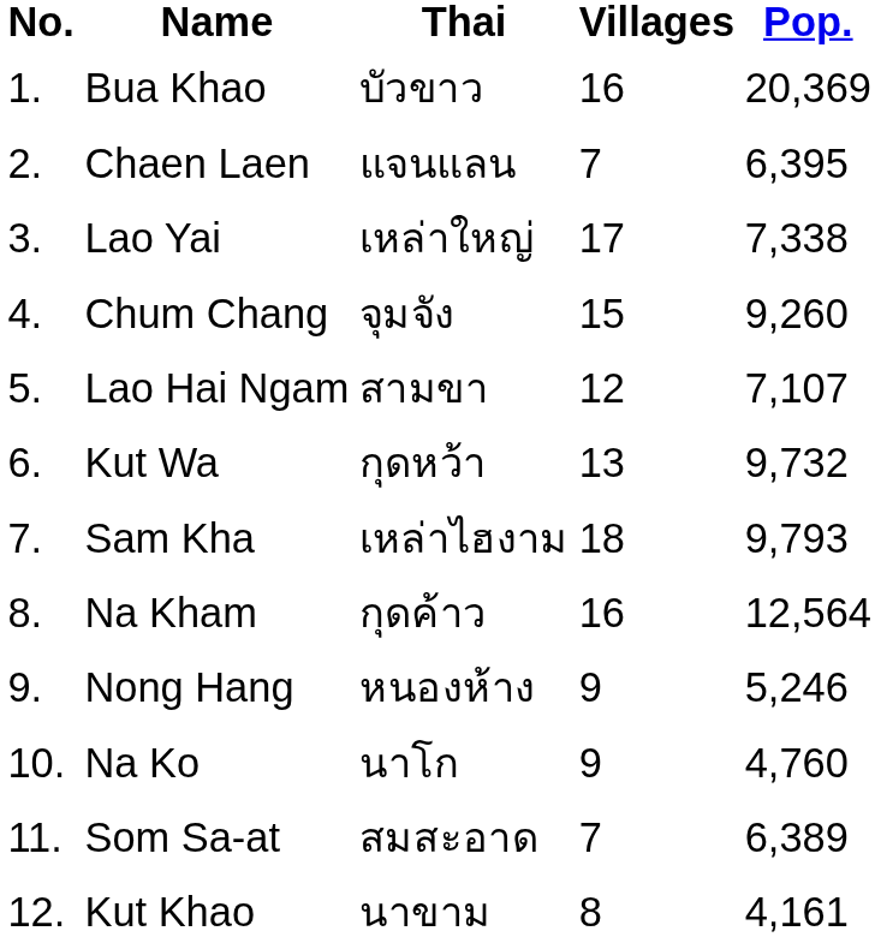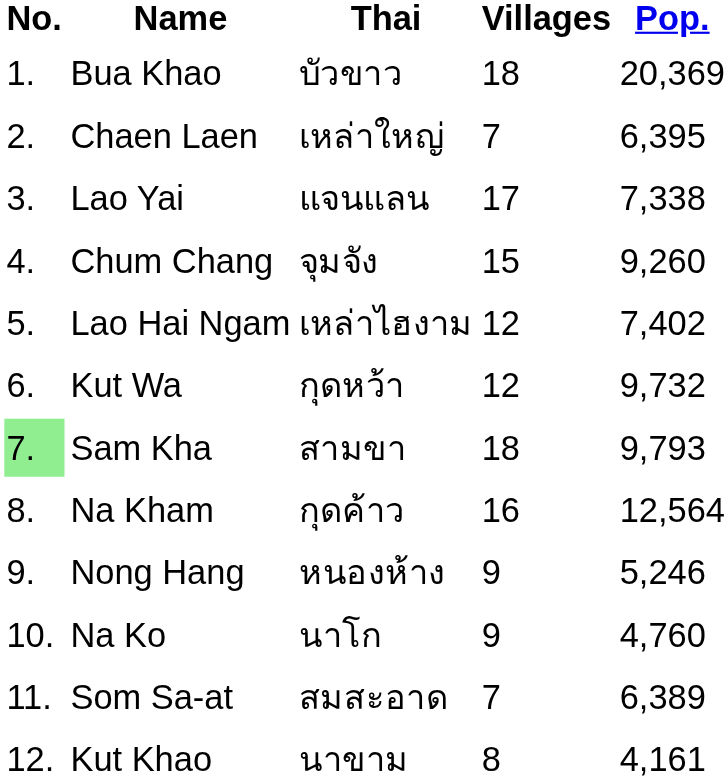Bua Khao | Villages: 16 -> 18
Chaen Laen | Thai: แจนแลน -> เหล่าใหญ่
Lao Yai | Thai: เหล่าใหญ่ -> แจนแลน
Lao Hai Ngam | Thai: สามขา -> เหล่าไฮงาม
Lao Hai Ngam | Pop.: 7,107 -> 7,402
Kut Wa | Villages: 13 -> 12
Sam Kha | No.: no background -> lightgreen background
Sam Kha | Thai: เหล่าไฮงาม -> สามขา
